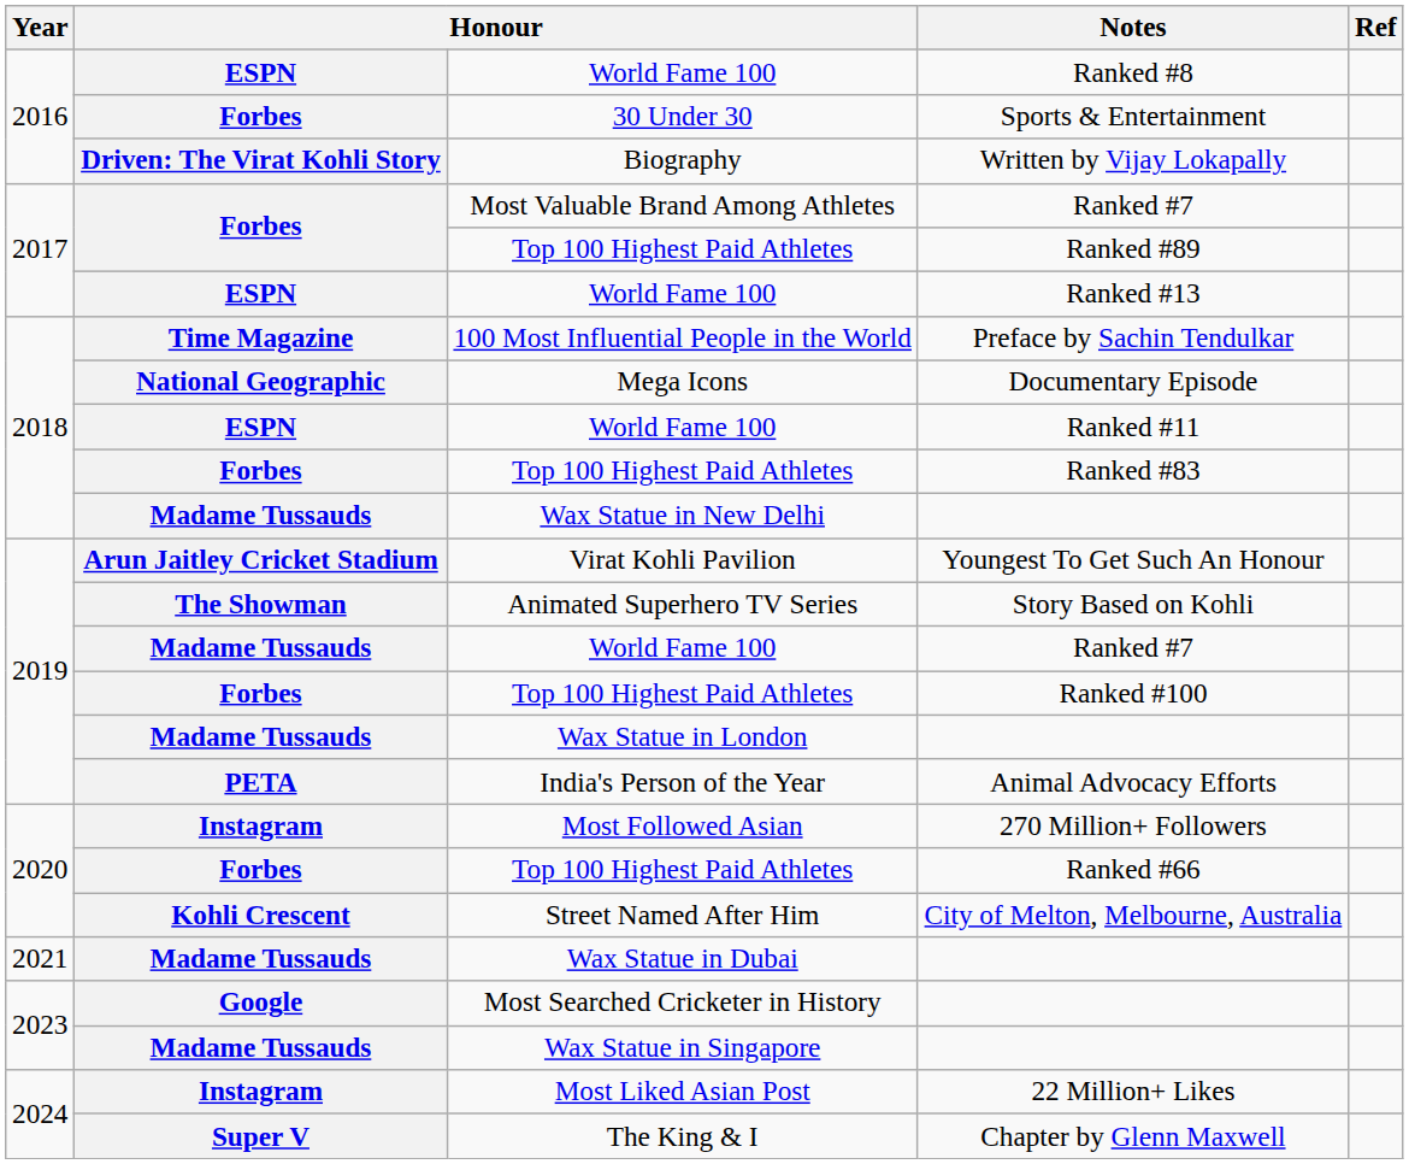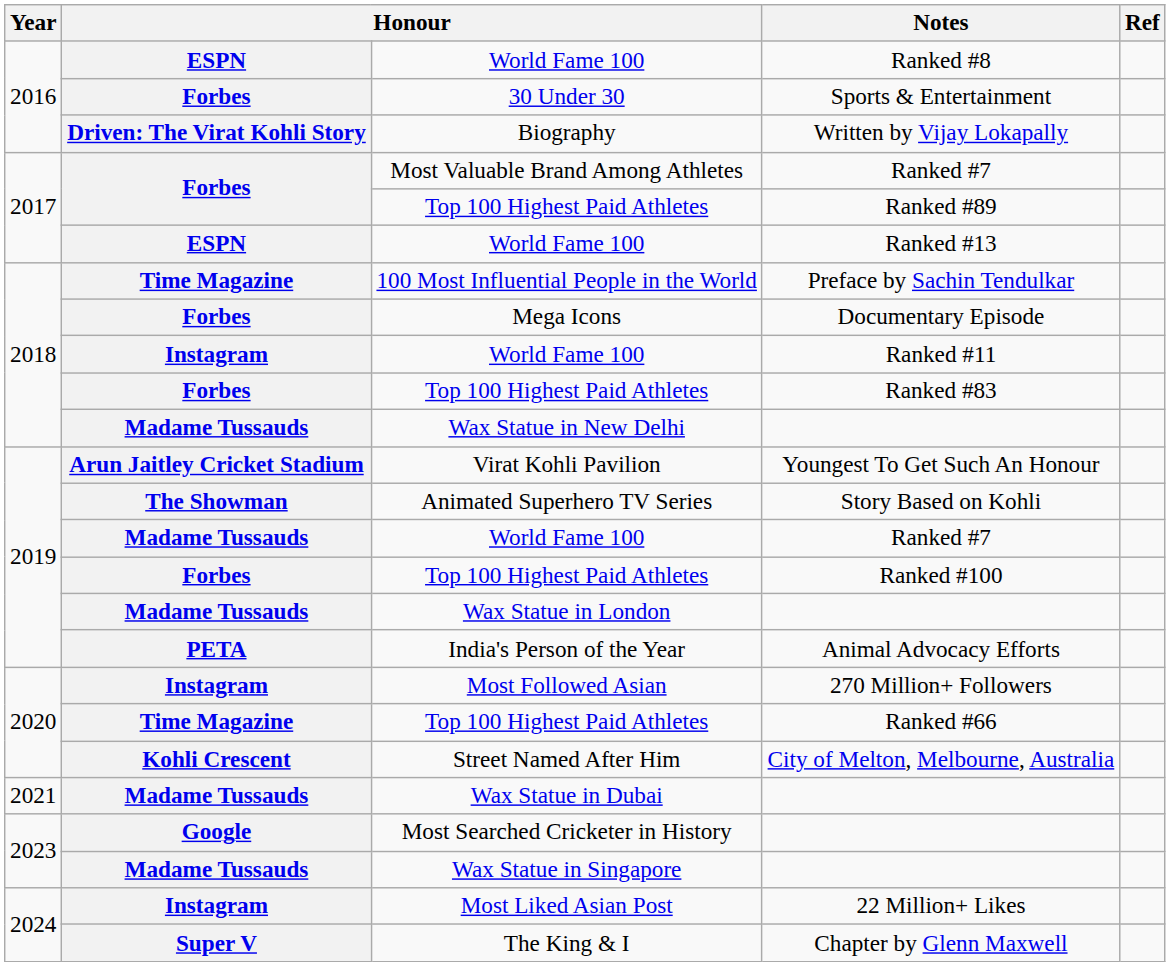Documentary Episode | column 2: National Geographic -> Forbes
Ranked #11 | column 2: ESPN -> Instagram
Ranked #66 | column 2: Forbes -> Time Magazine
